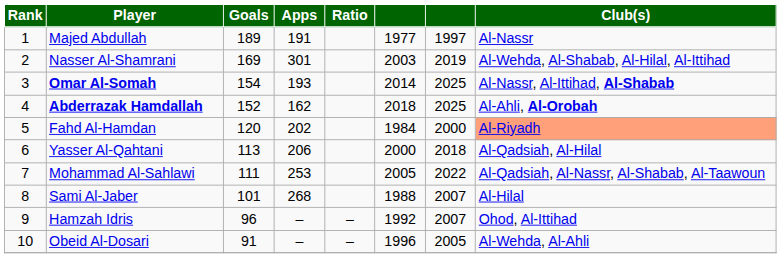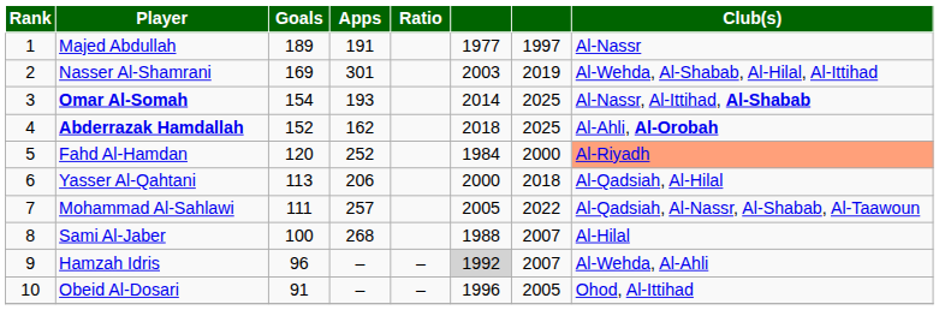Fahd Al-Hamdan | Apps: 202 -> 252
Mohammad Al-Sahlawi | Apps: 253 -> 257
Sami Al-Jaber | Goals: 101 -> 100
Hamzah Idris | column 6: no background -> lightgrey background
Hamzah Idris | Club(s): Ohod, Al-Ittihad -> Al-Wehda, Al-Ahli
Obeid Al-Dosari | Club(s): Al-Wehda, Al-Ahli -> Ohod, Al-Ittihad
